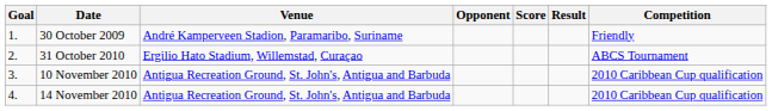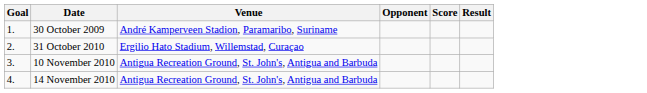- column: Competition | Friendly | ABCS Tournament | 2010 Caribbean Cup qualification | 2010 Caribbean Cup qualification
